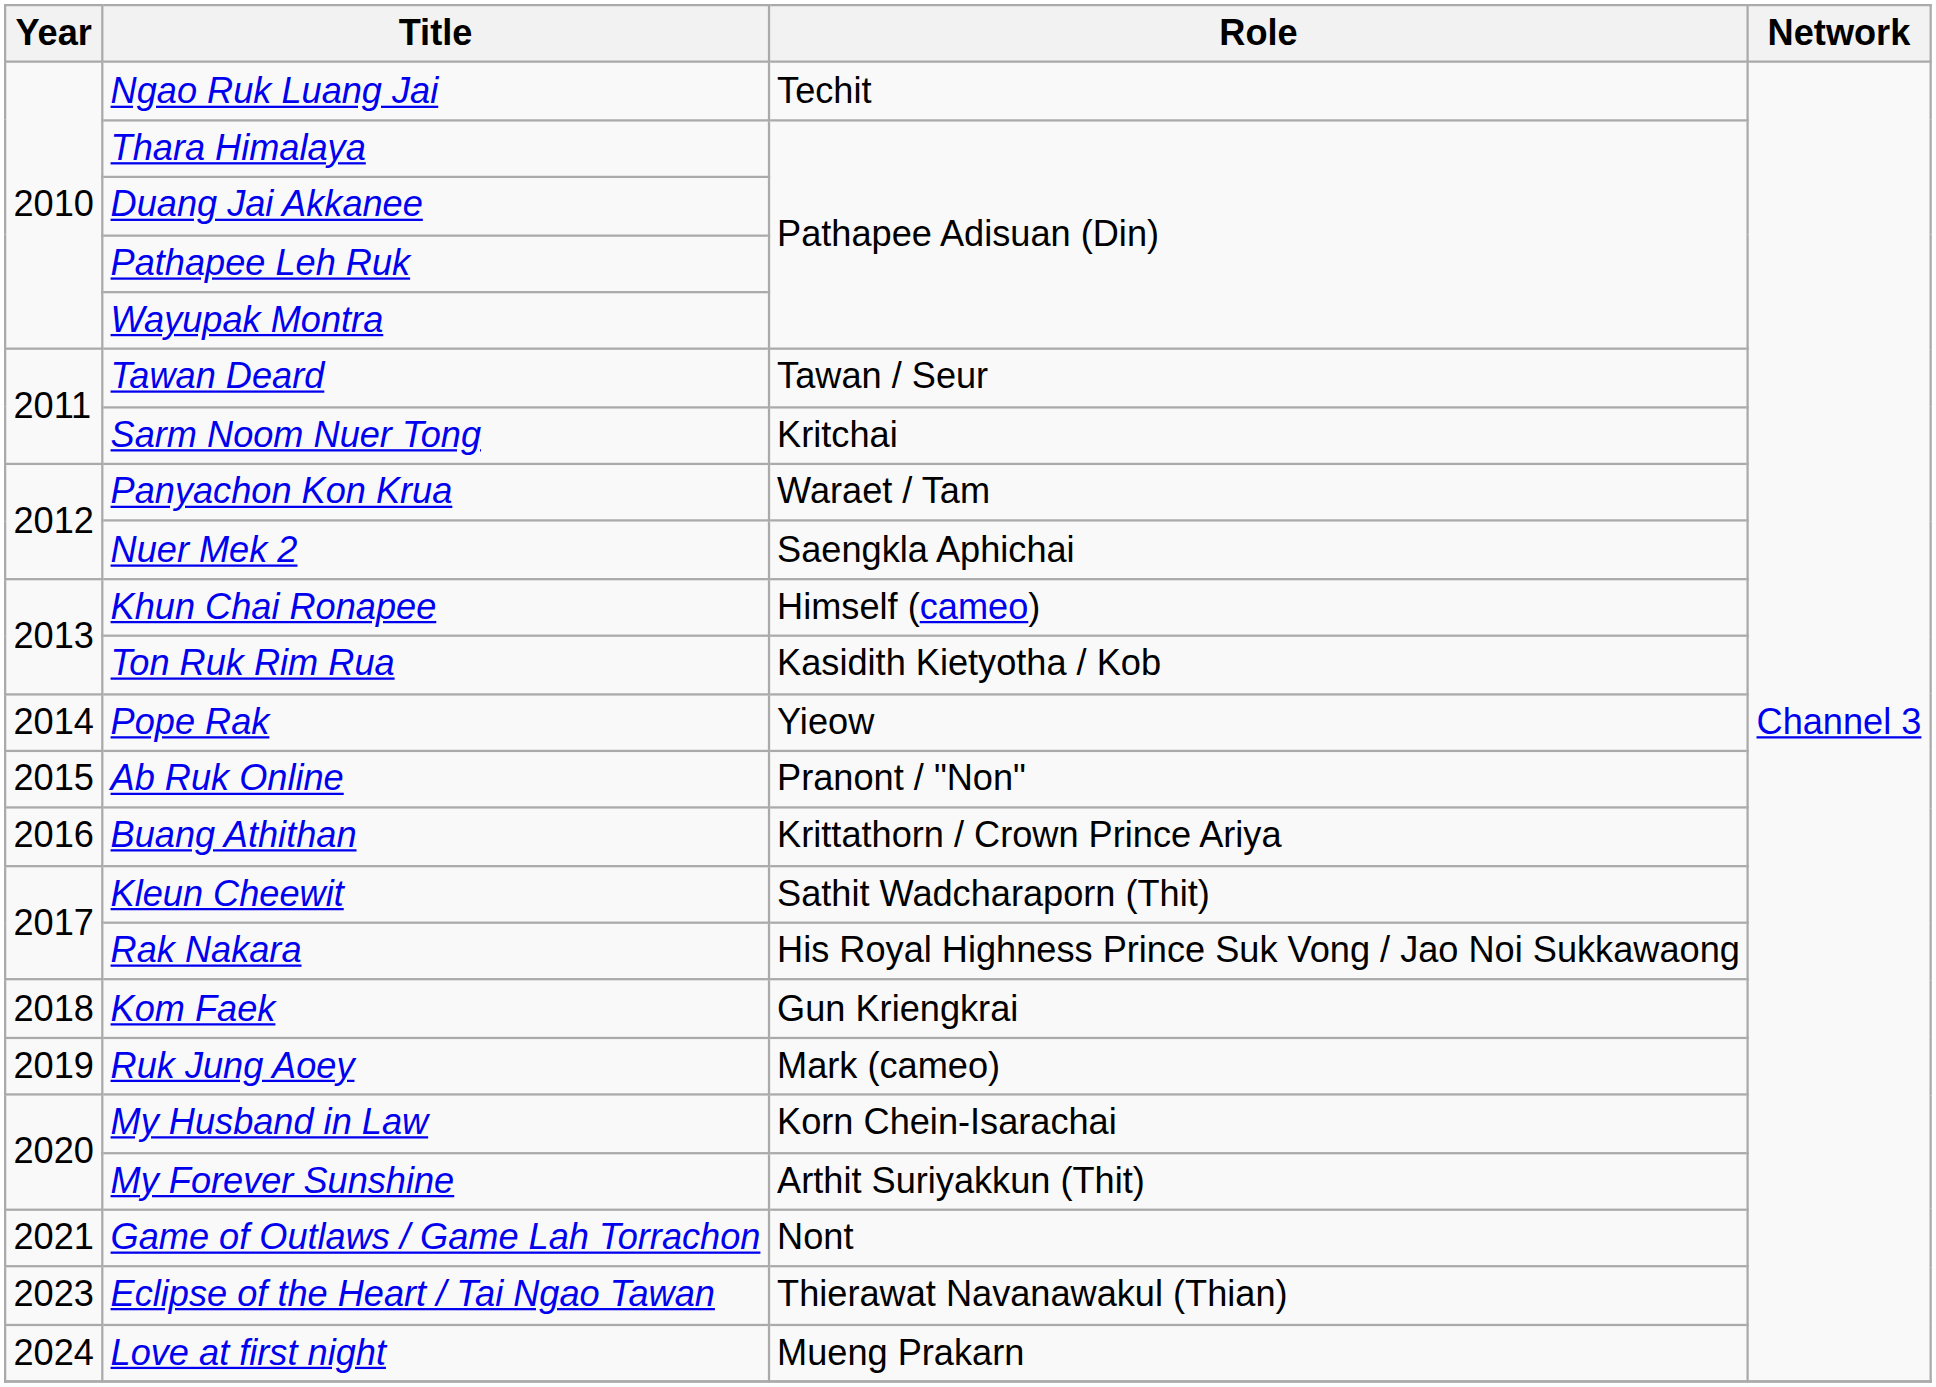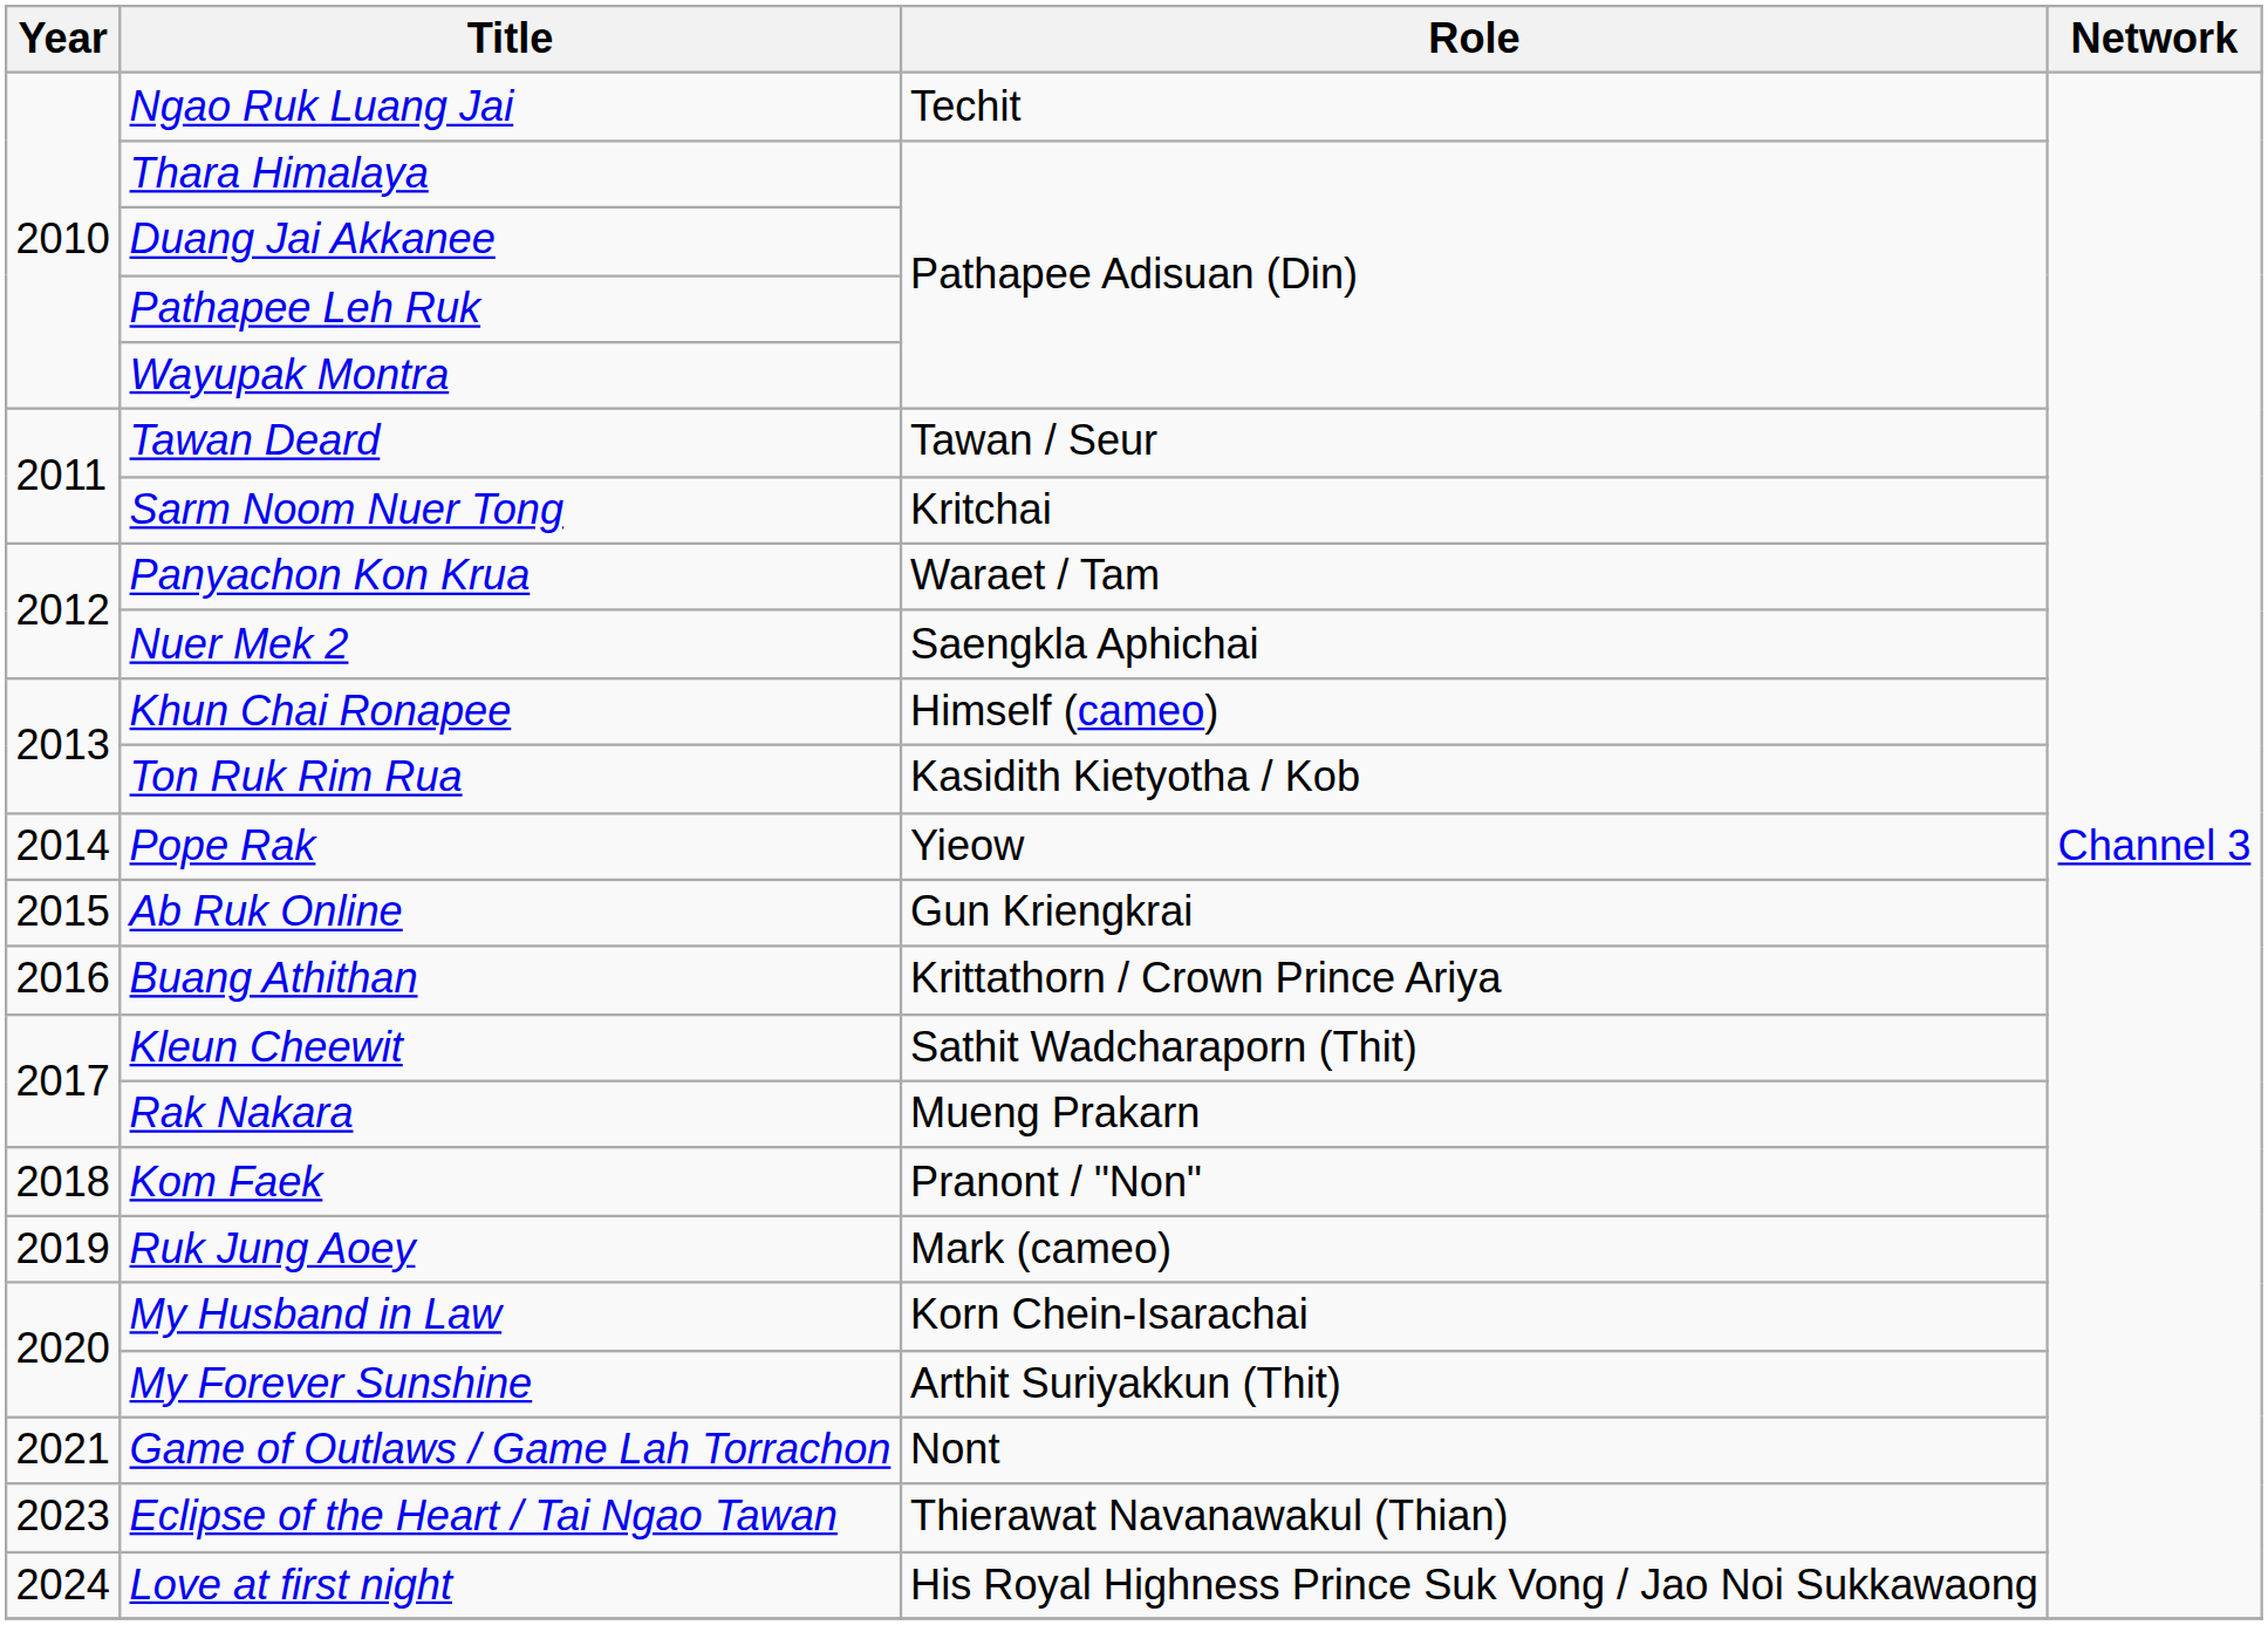Ab Ruk Online | Role: Pranont / "Non" -> Gun Kriengkrai
Rak Nakara | Role: His Royal Highness Prince Suk Vong / Jao Noi Sukkawaong -> Mueng Prakarn
Kom Faek | Role: Gun Kriengkrai -> Pranont / "Non"
Love at first night | Role: Mueng Prakarn -> His Royal Highness Prince Suk Vong / Jao Noi Sukkawaong
